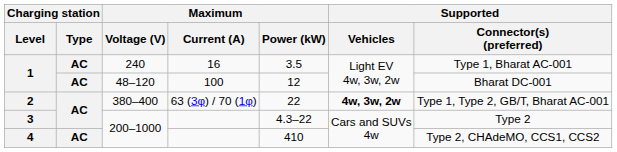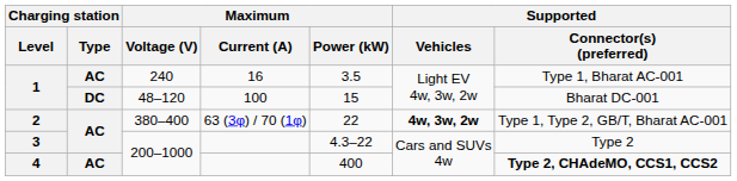1 / 48–120 | Charging station / Type: AC -> DC
1 / 48–120 | Maximum / Power (kW): 12 -> 15
4 | Maximum / Power (kW): 410 -> 400
4 | Supported / Connector(s) (preferred): normal -> bold
